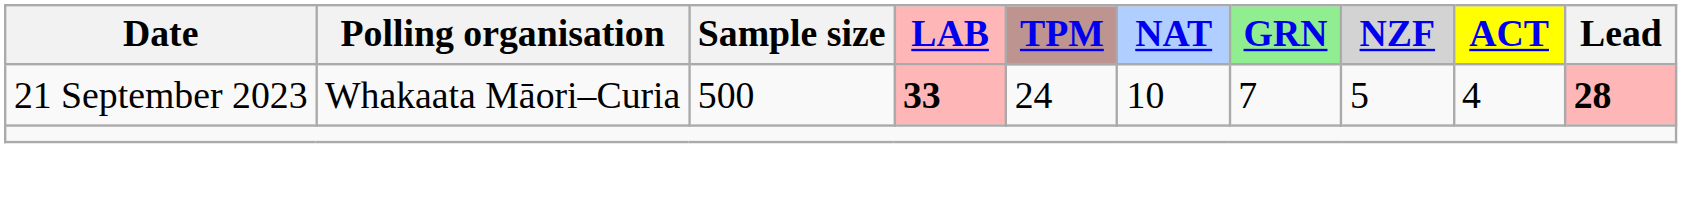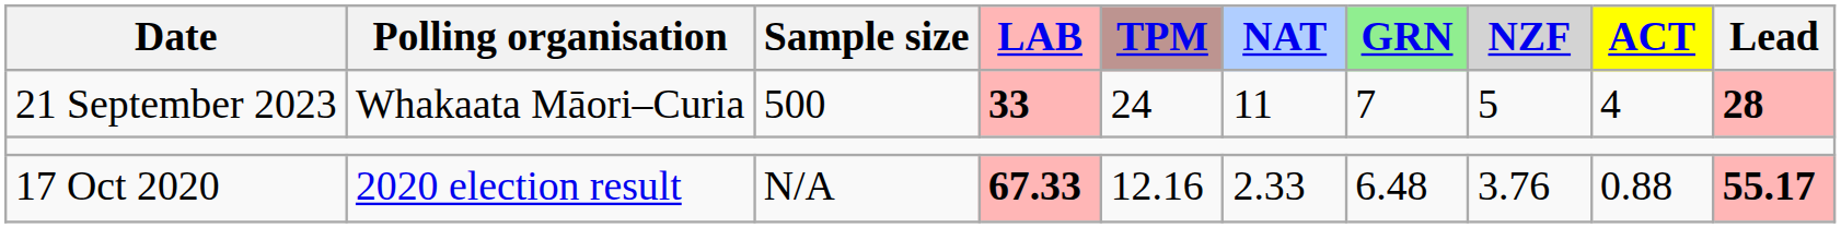21 September 2023 | NAT: 10 -> 11
+ row: 17 Oct 2020 | 2020 election result | N/A | 67.33 | 12.16 | 2.33 | 6.48 | 3.76 | 0.88 | 55.17
